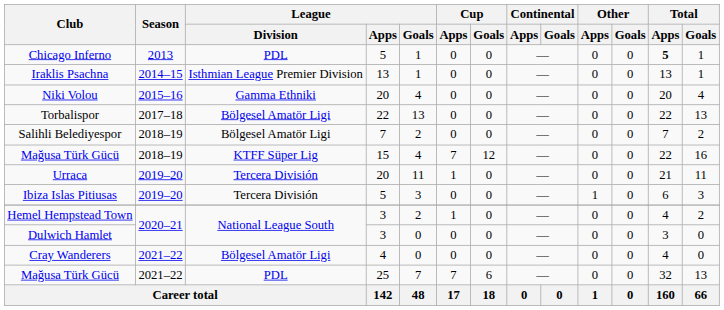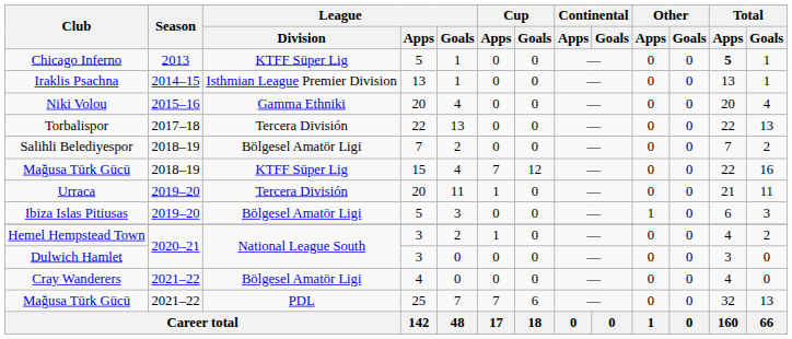Chicago Inferno | League / Division: PDL -> KTFF Süper Lig
Torbalispor | League / Division: Bölgesel Amatör Ligi -> Tercera División
Ibiza Islas Pitiusas | League / Division: Tercera División -> Bölgesel Amatör Ligi
